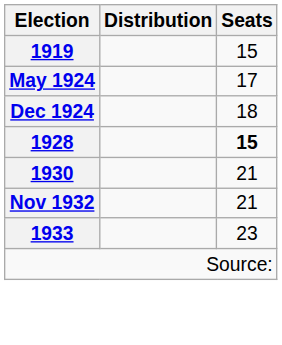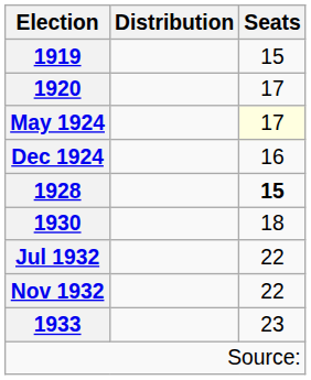+ row: 1920 | 17
May 1924 | Seats: no background -> lightyellow background
Dec 1924 | Seats: 18 -> 16
1930 | Seats: 21 -> 18
+ row: Jul 1932 | 22
Nov 1932 | Seats: 21 -> 22
